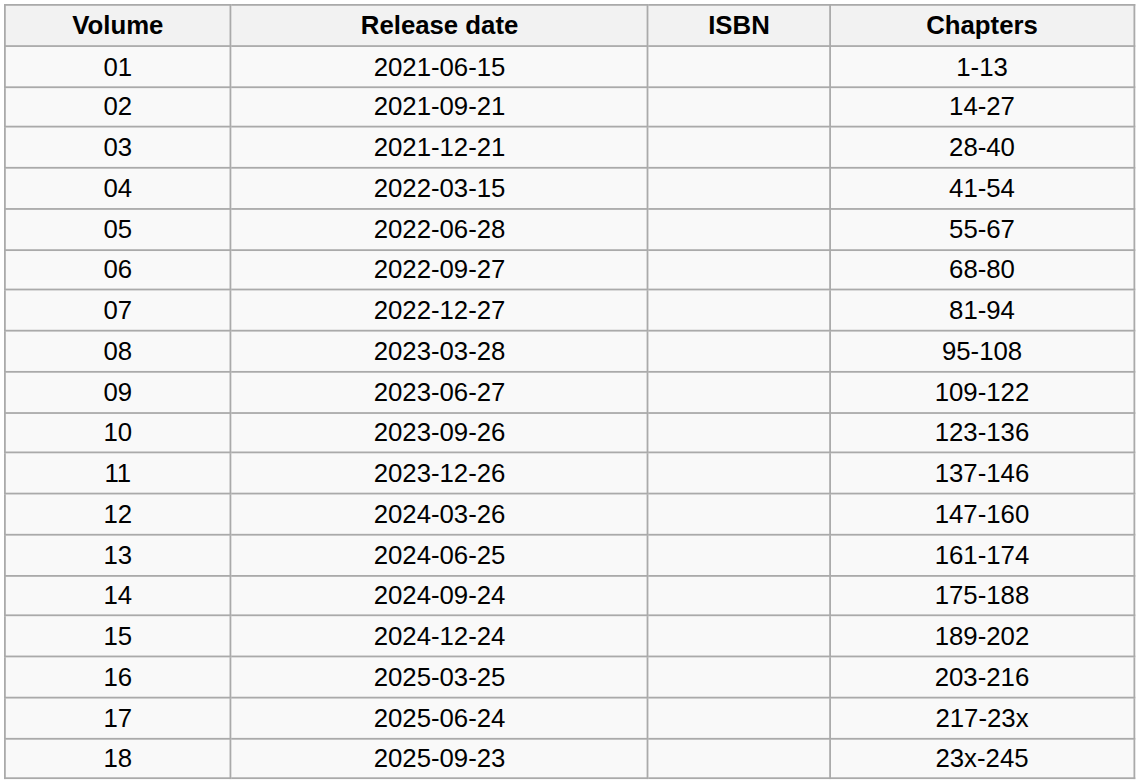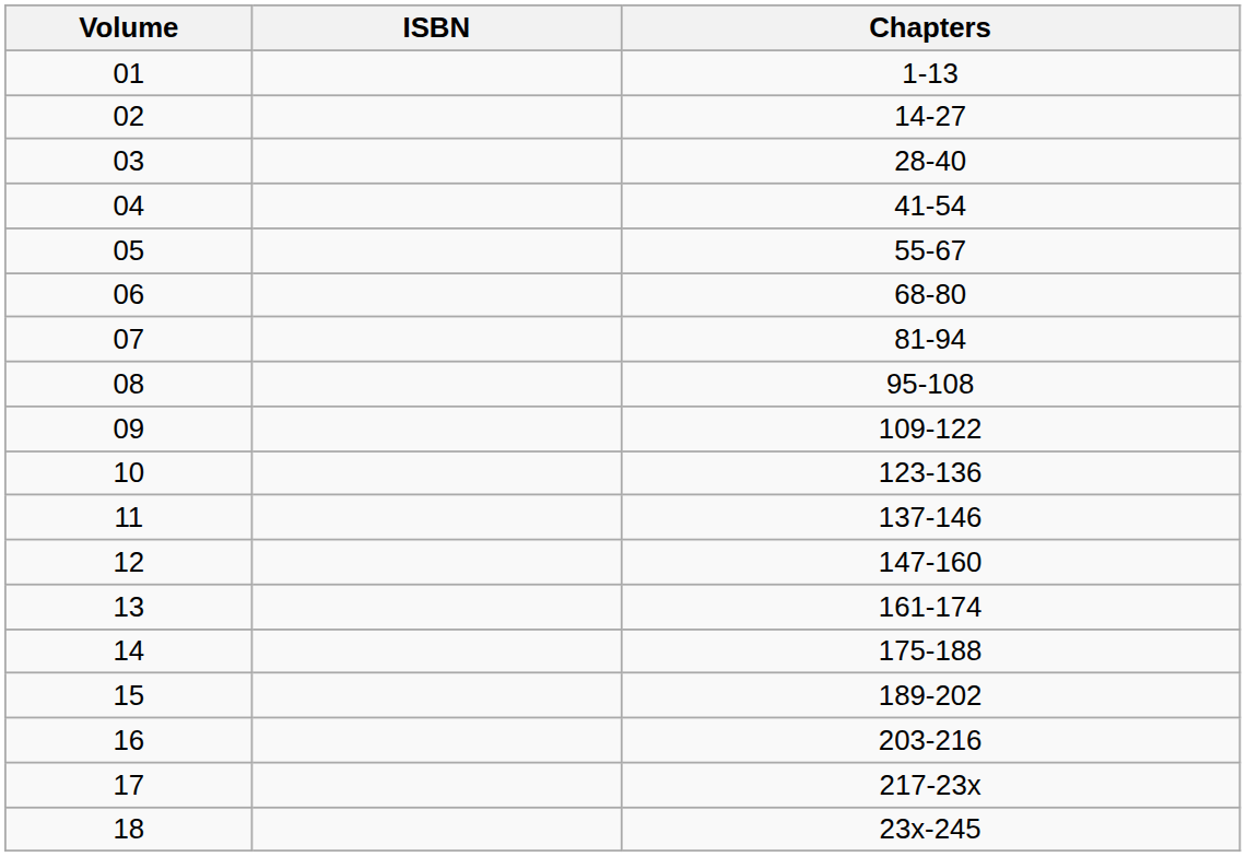- column: Release date | 2021-06-15 | 2021-09-21 | 2021-12-21 | 2022-03-15 | 2022-06-28 | 2022-09-27 | 2022-12-27 | 2023-03-28 | 2023-06-27 | 2023-09-26 | 2023-12-26 | 2024-03-26 | 2024-06-25 | 2024-09-24 | 2024-12-24 | 2025-03-25 | 2025-06-24 | 2025-09-23
